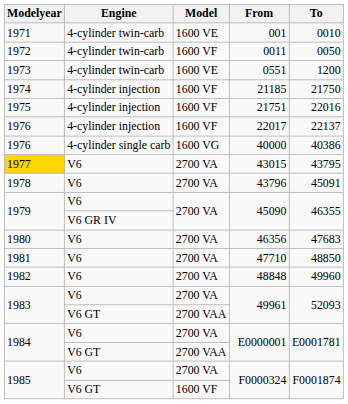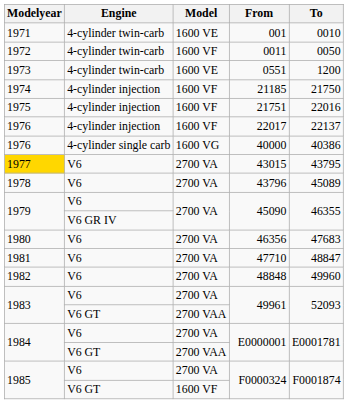43796 | To: 45091 -> 45089
47710 | To: 48850 -> 48847
